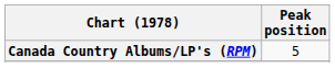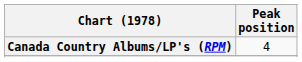Canada Country Albums/LP's (RPM) | Peak position: 5 -> 4
